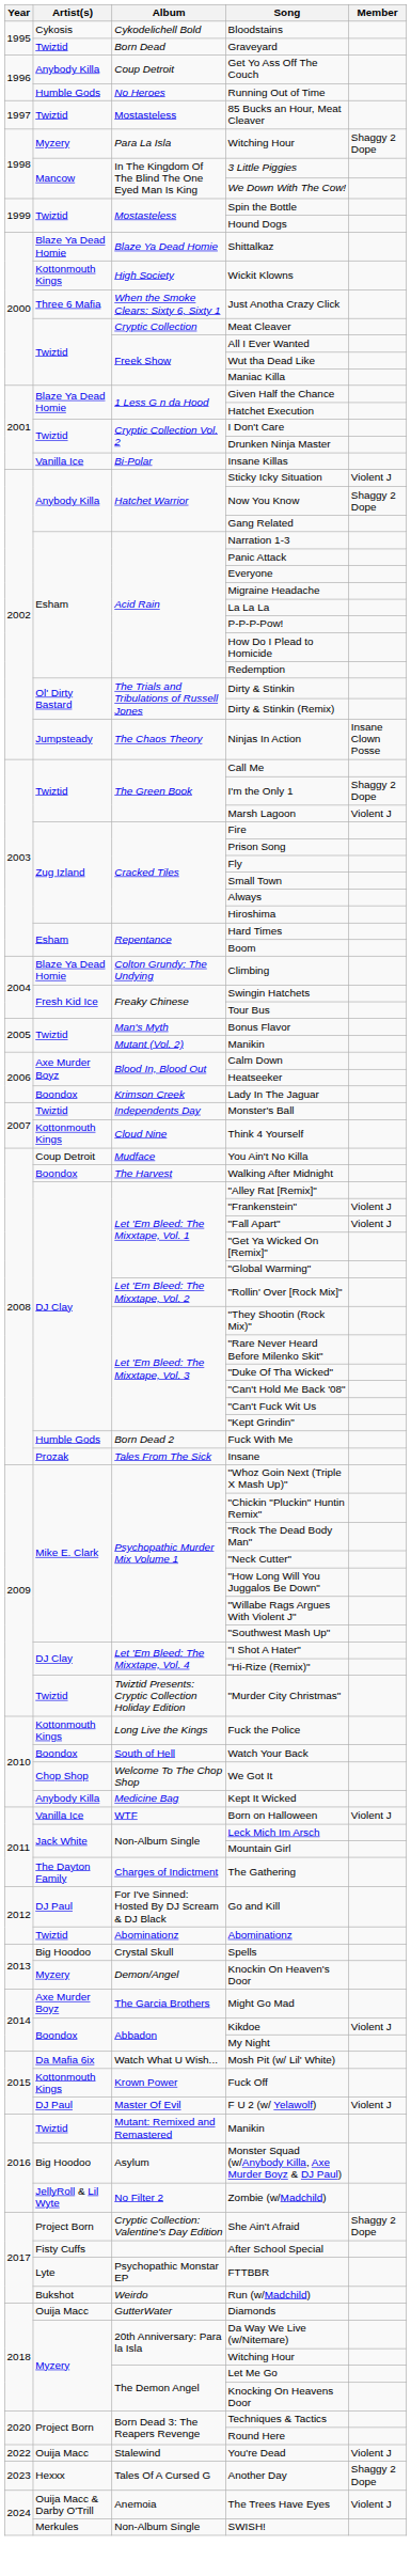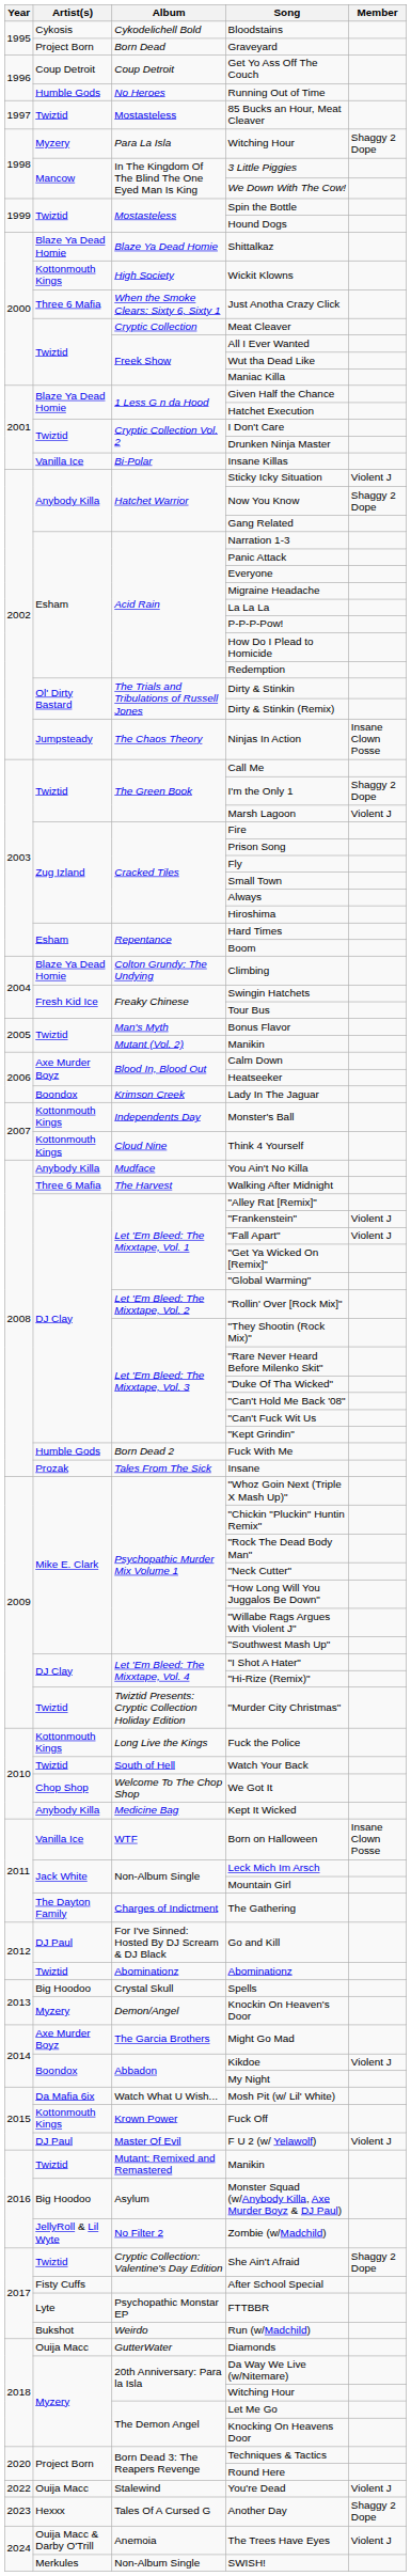Graveyard | Artist(s): Twiztid -> Project Born
Get Yo Ass Off The Couch | Artist(s): Anybody Killa -> Coup Detroit
Monster's Ball | Artist(s): Twiztid -> Kottonmouth Kings
You Ain't No Killa | Artist(s): Coup Detroit -> Anybody Killa
Walking After Midnight | Artist(s): Boondox -> Three 6 Mafia
Watch Your Back | Artist(s): Boondox -> Twiztid
Born on Halloween | Member: Violent J -> Insane Clown Posse
She Ain't Afraid | Artist(s): Project Born -> Twiztid
